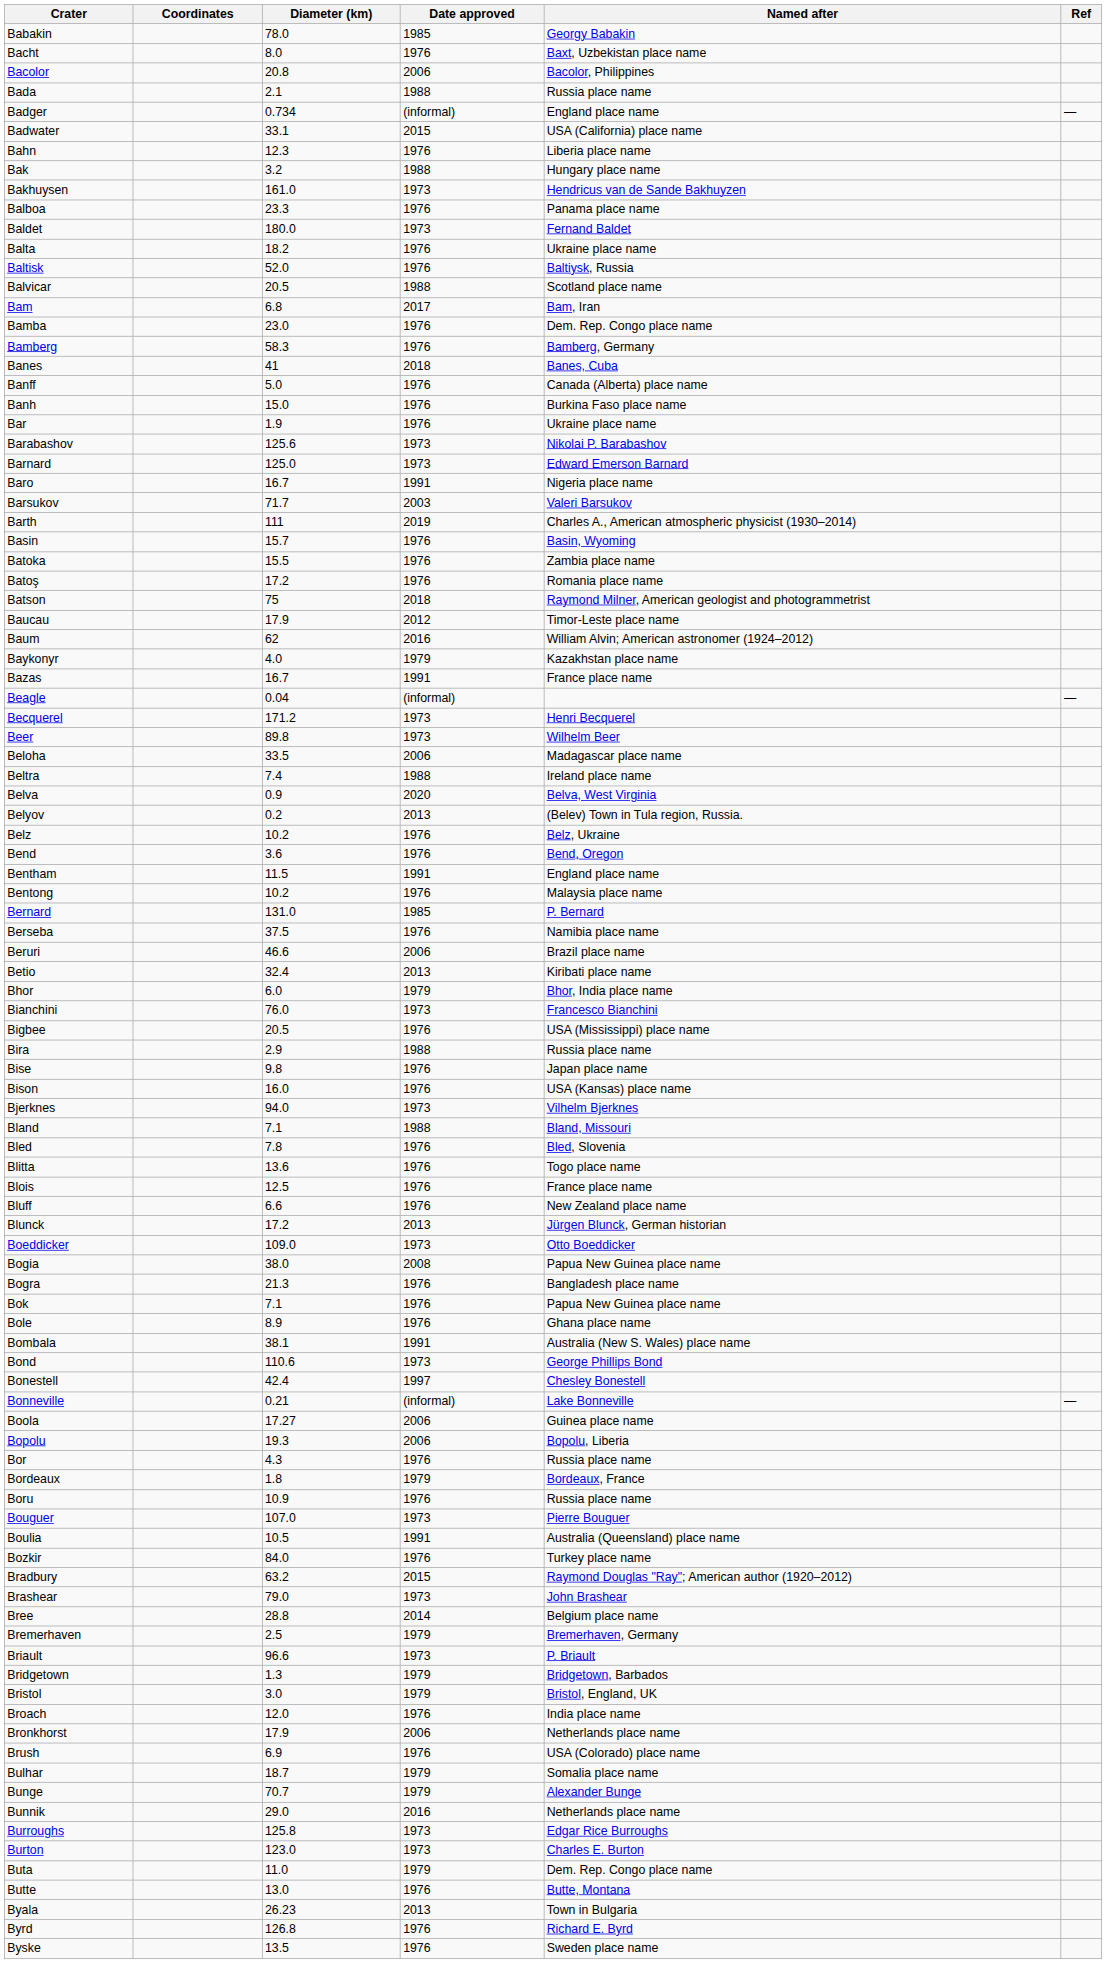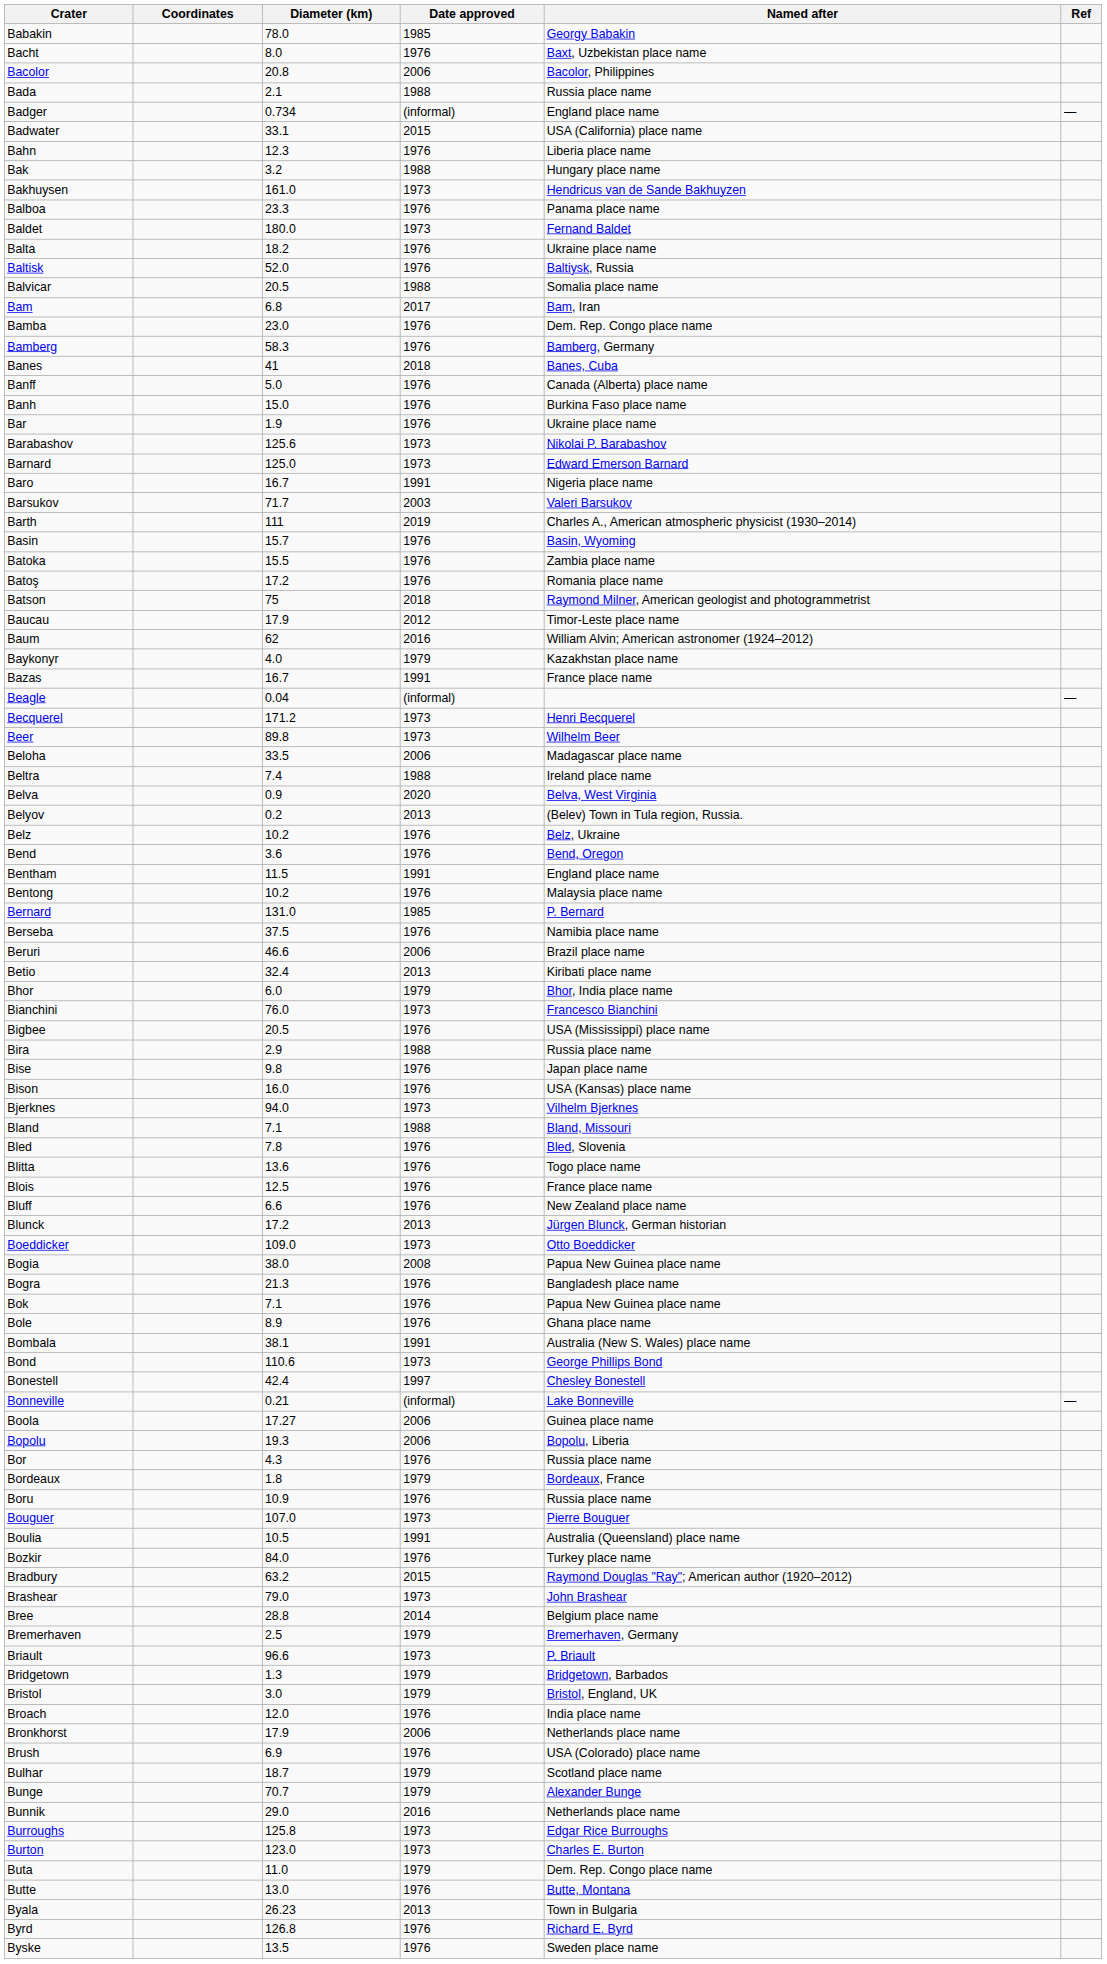Balvicar | Named after: Scotland place name -> Somalia place name
Bulhar | Named after: Somalia place name -> Scotland place name
